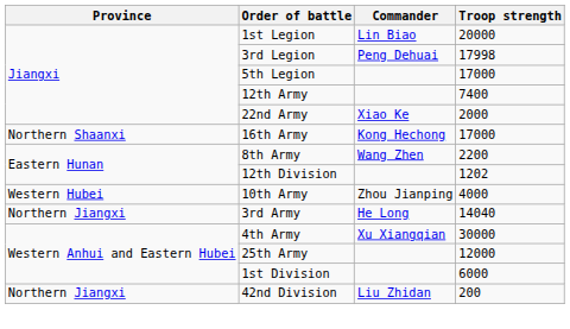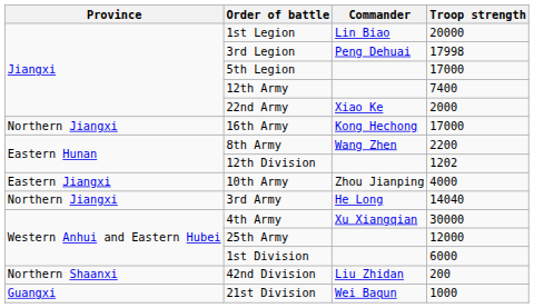16th Army | Province: Northern Shaanxi -> Northern Jiangxi
10th Army | Province: Western Hubei -> Eastern Jiangxi
42nd Division | Province: Northern Jiangxi -> Northern Shaanxi
+ row: Guangxi | 21st Division | Wei Baqun | 1000
